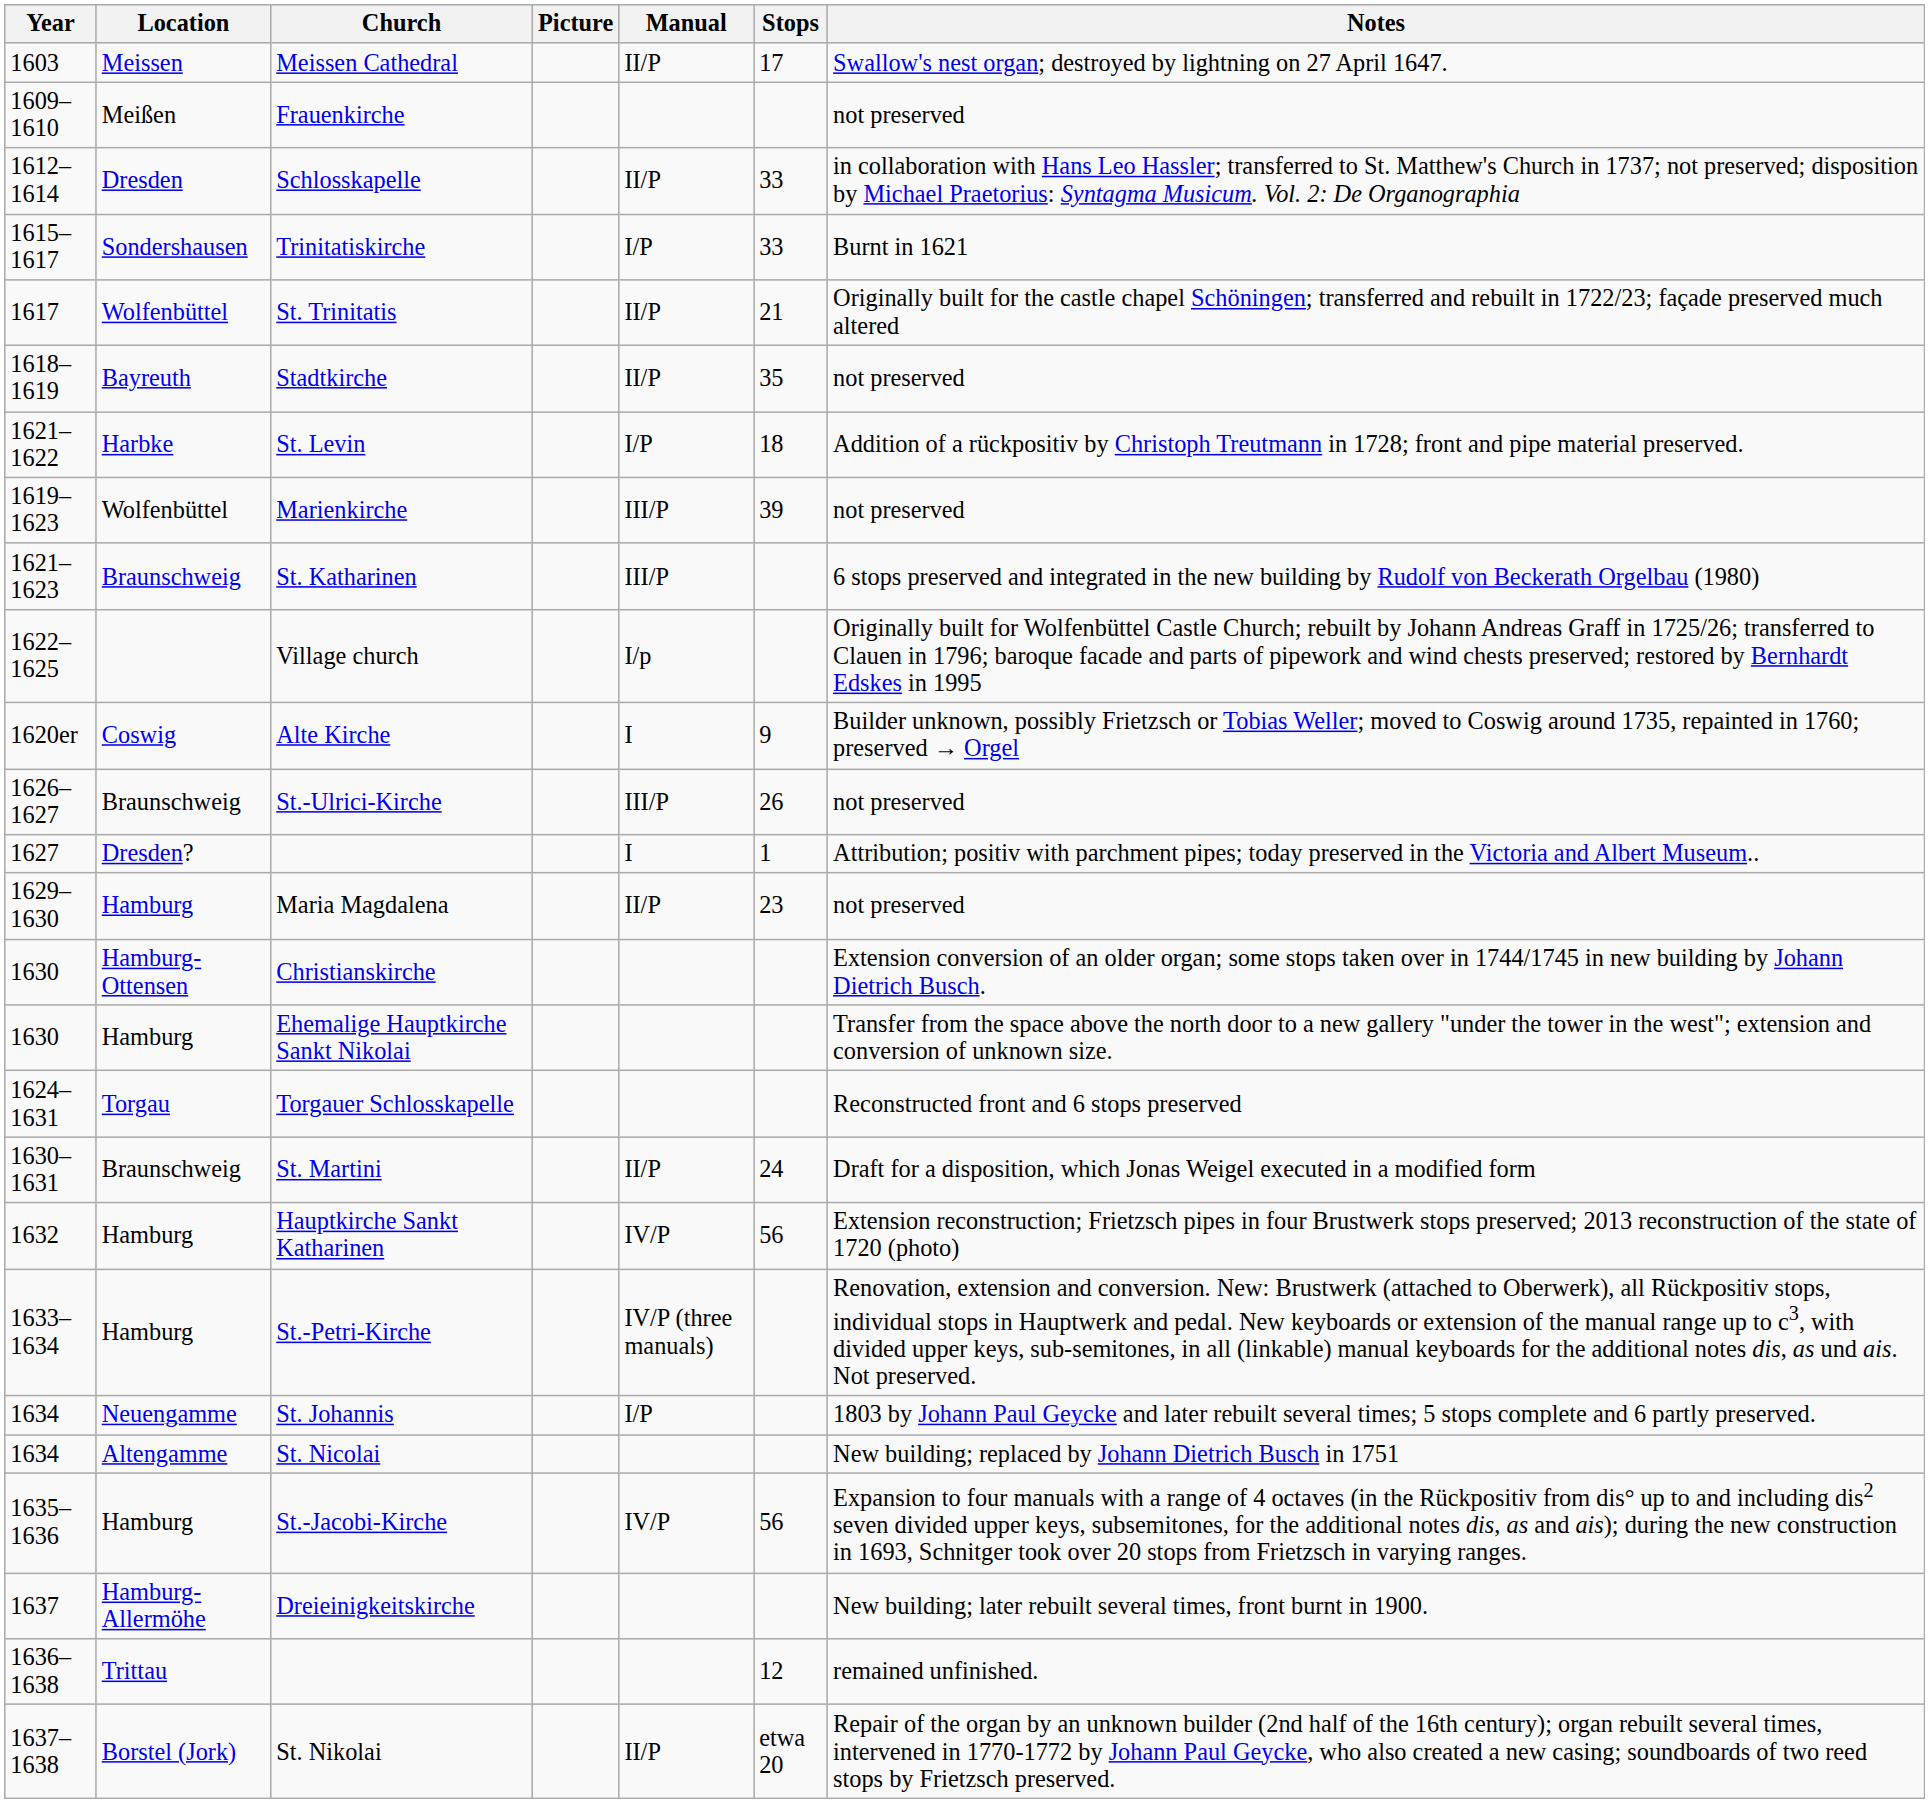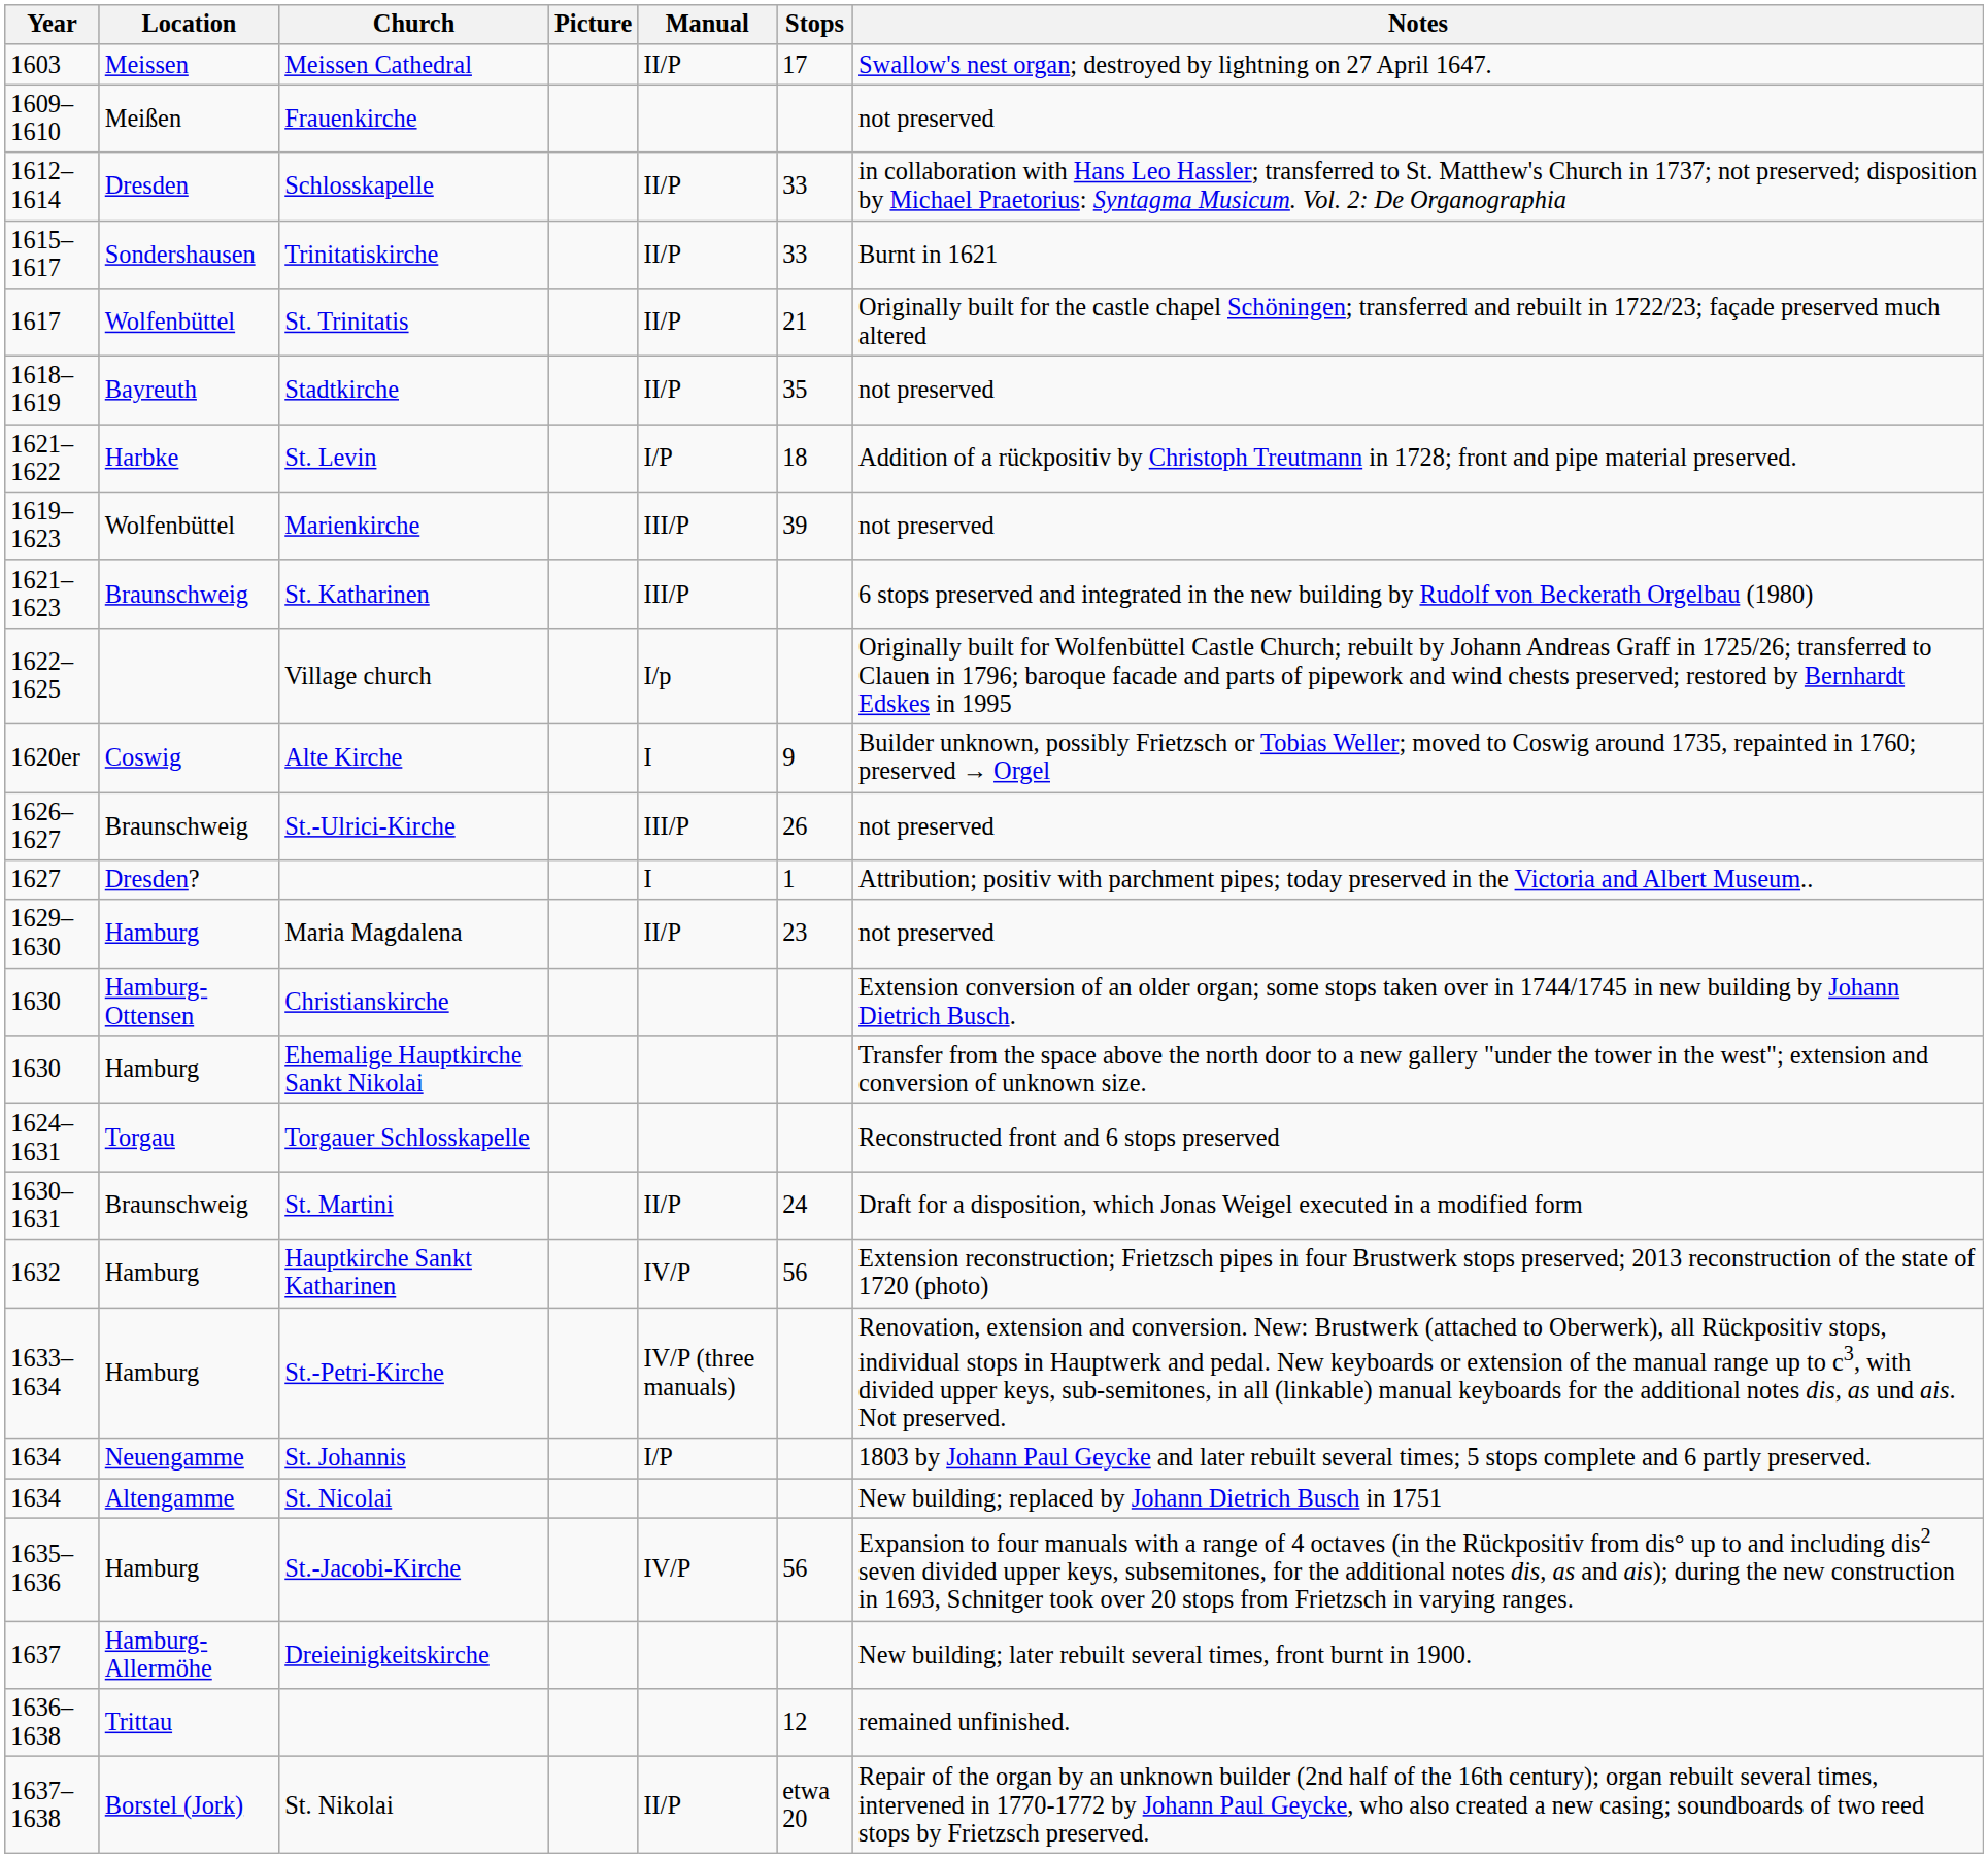Trinitatiskirche | Manual: I/P -> II/P
